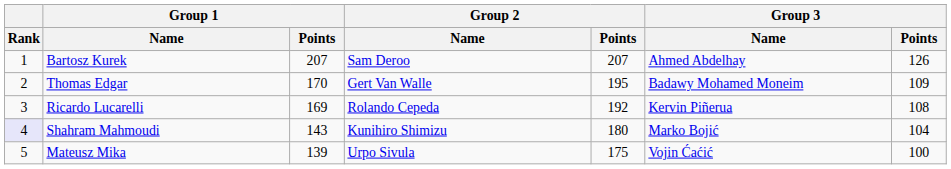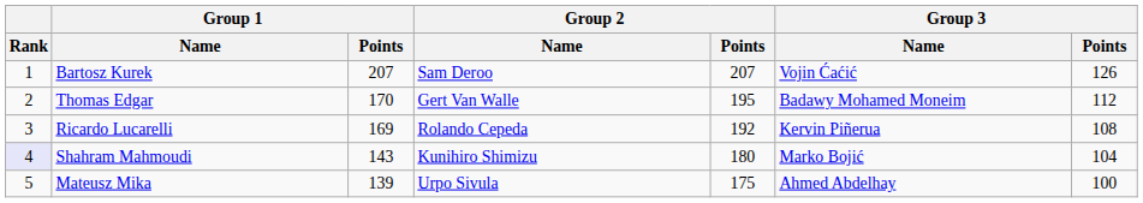Bartosz Kurek | Group 3 / Name: Ahmed Abdelhay -> Vojin Ćaćić
Thomas Edgar | Group 3 / Points: 109 -> 112
Mateusz Mika | Group 3 / Name: Vojin Ćaćić -> Ahmed Abdelhay
